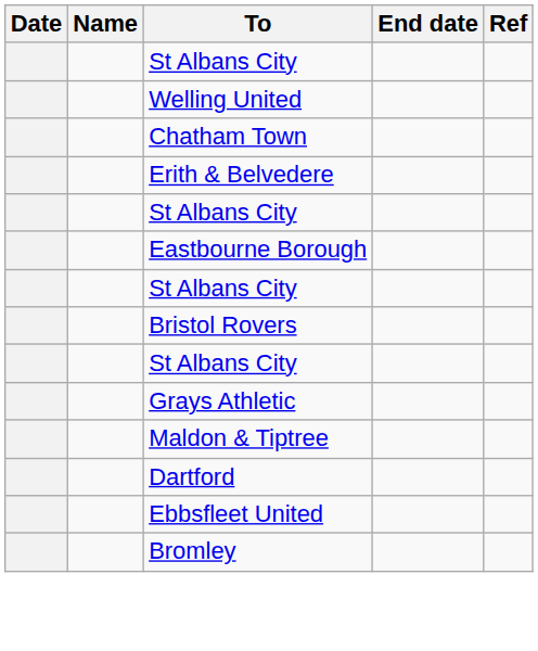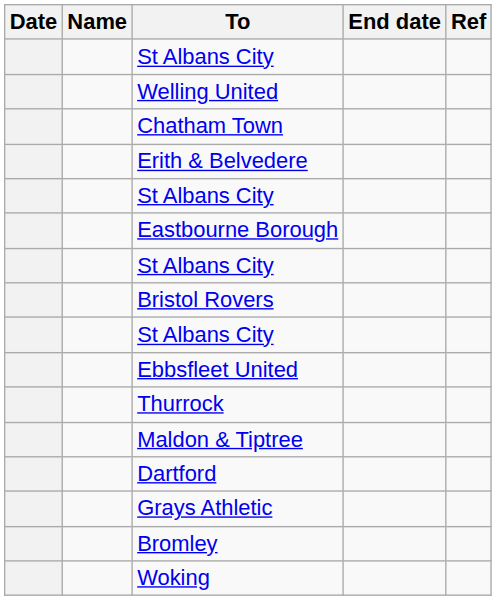rows swapped: Ebbsfleet United <-> Grays Athletic
+ row: Thurrock
+ row: Woking
